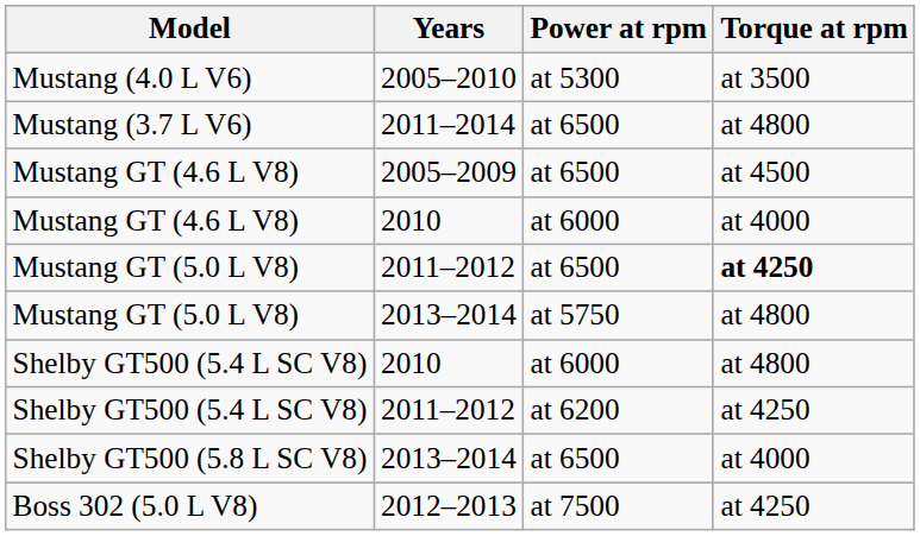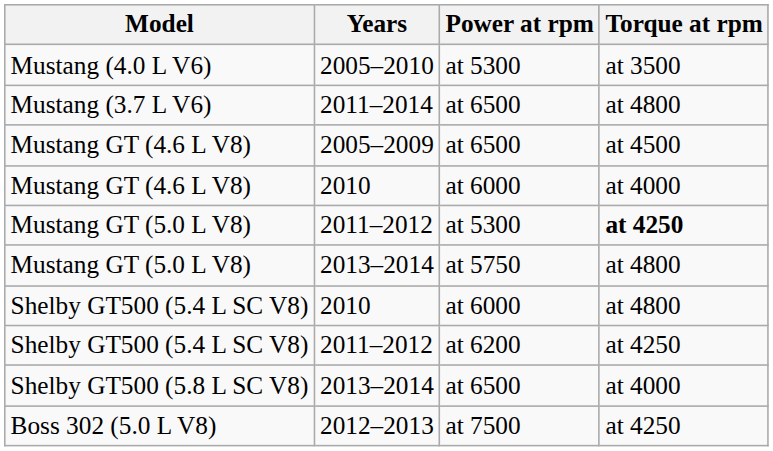Mustang GT (5.0 L V8) / 2011–2012 | Power at rpm: at 6500 -> at 5300
